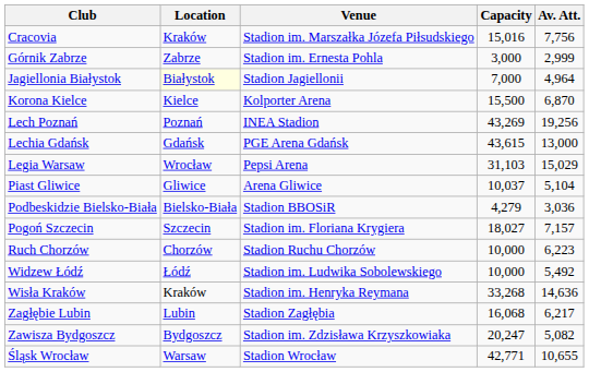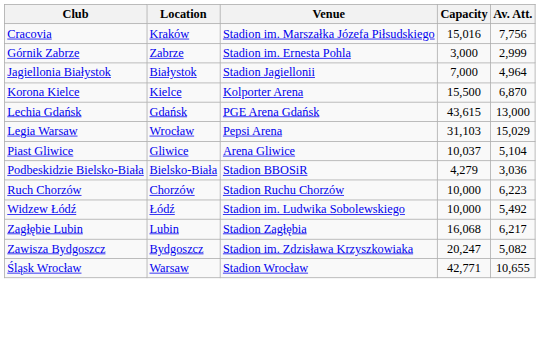Jagiellonia Białystok | Location: lightyellow background -> no background
- row: Lech Poznań | Poznań | INEA Stadion | 43,269 | 19,256
- row: Pogoń Szczecin | Szczecin | Stadion im. Floriana Krygiera | 18,027 | 7,157
- row: Wisła Kraków | Kraków | Stadion im. Henryka Reymana | 33,268 | 14,636
